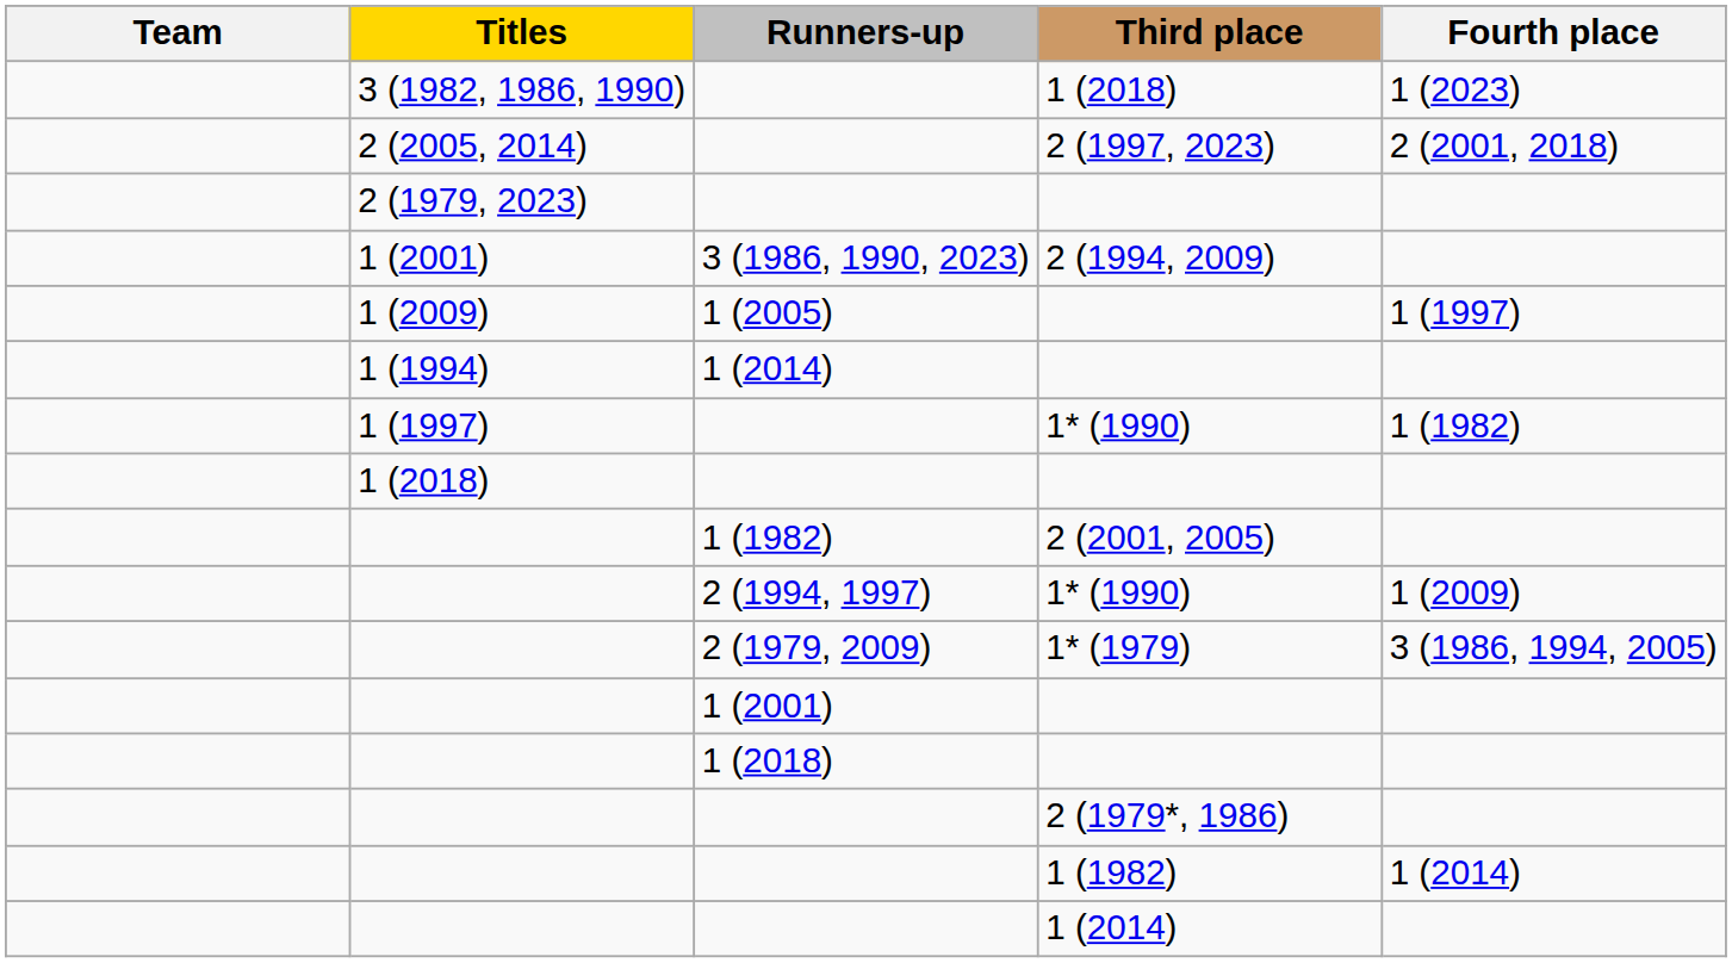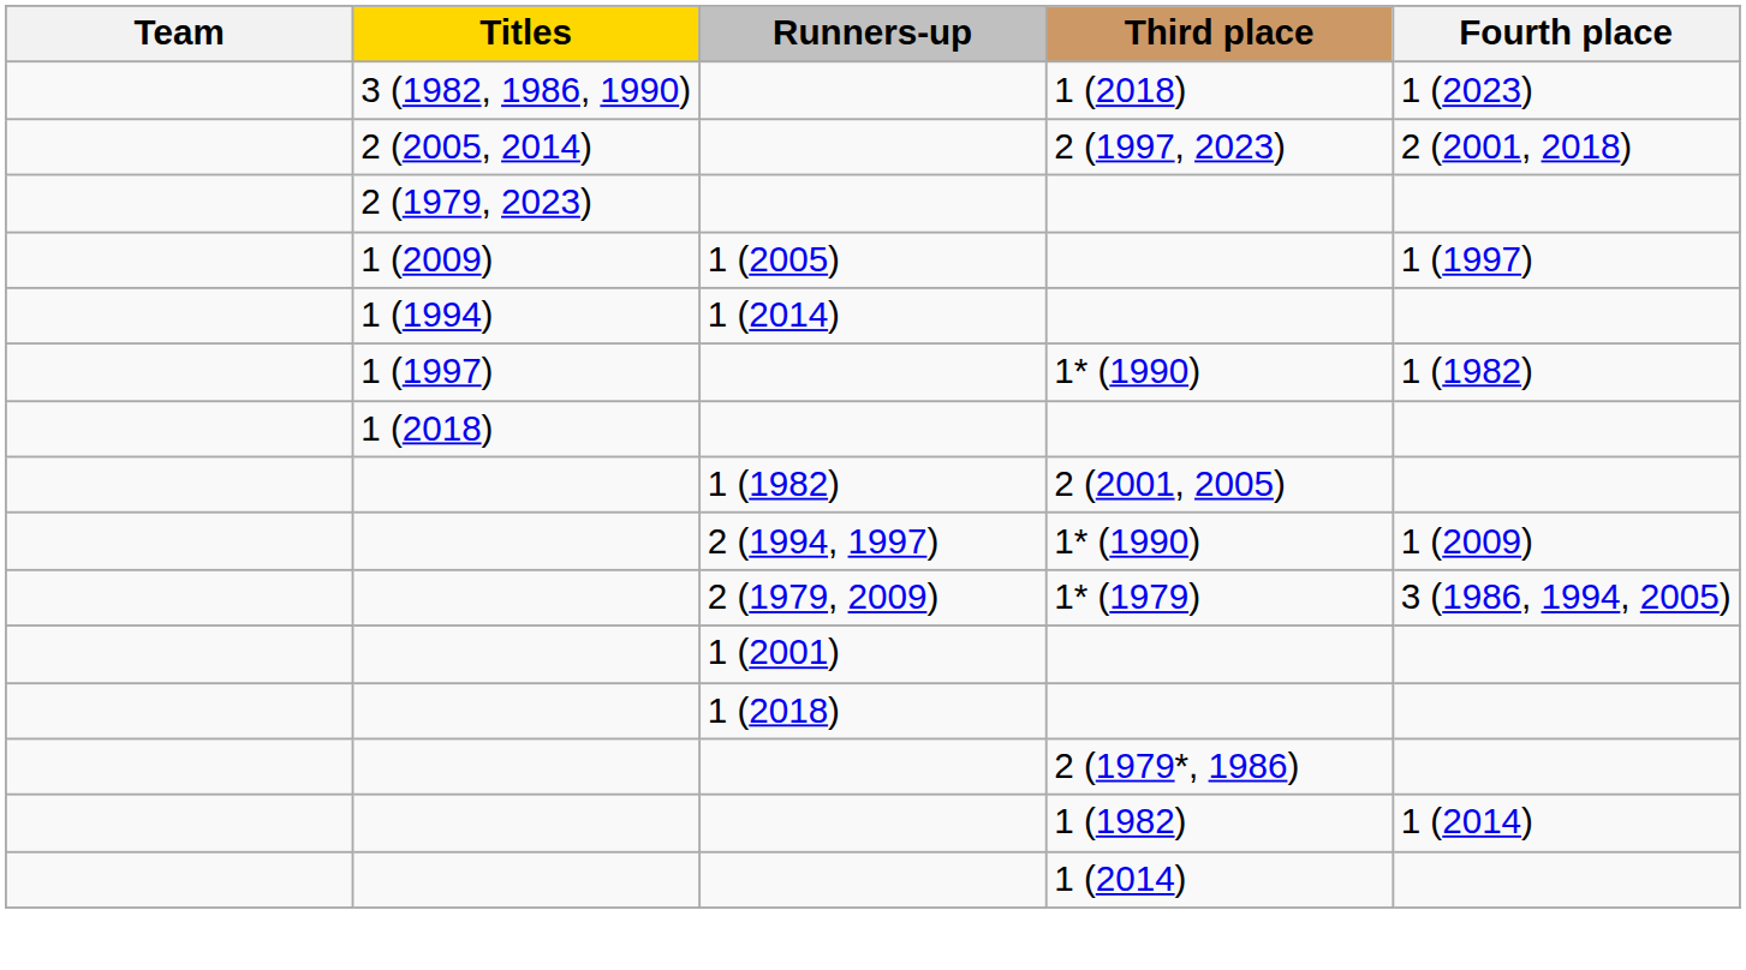- row: 1 (2001) | 3 (1986, 1990, 2023) | 2 (1994, 2009)
